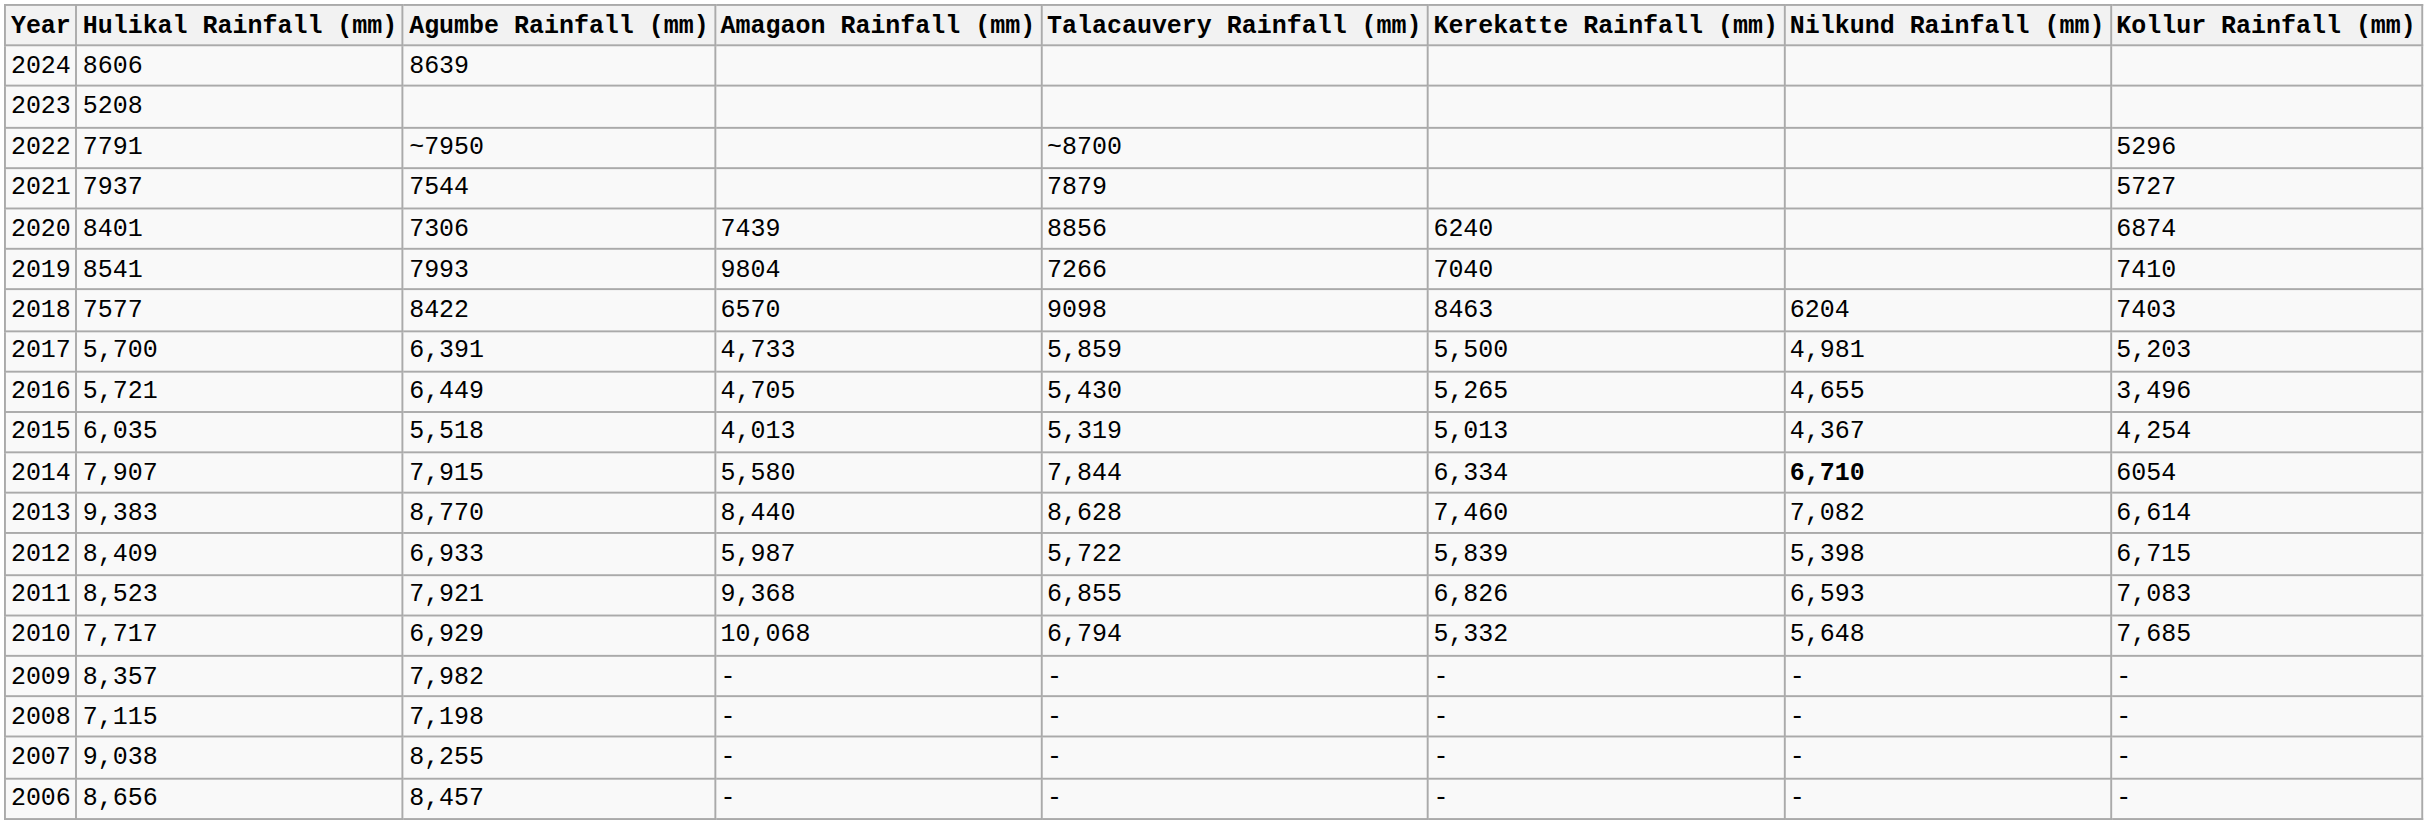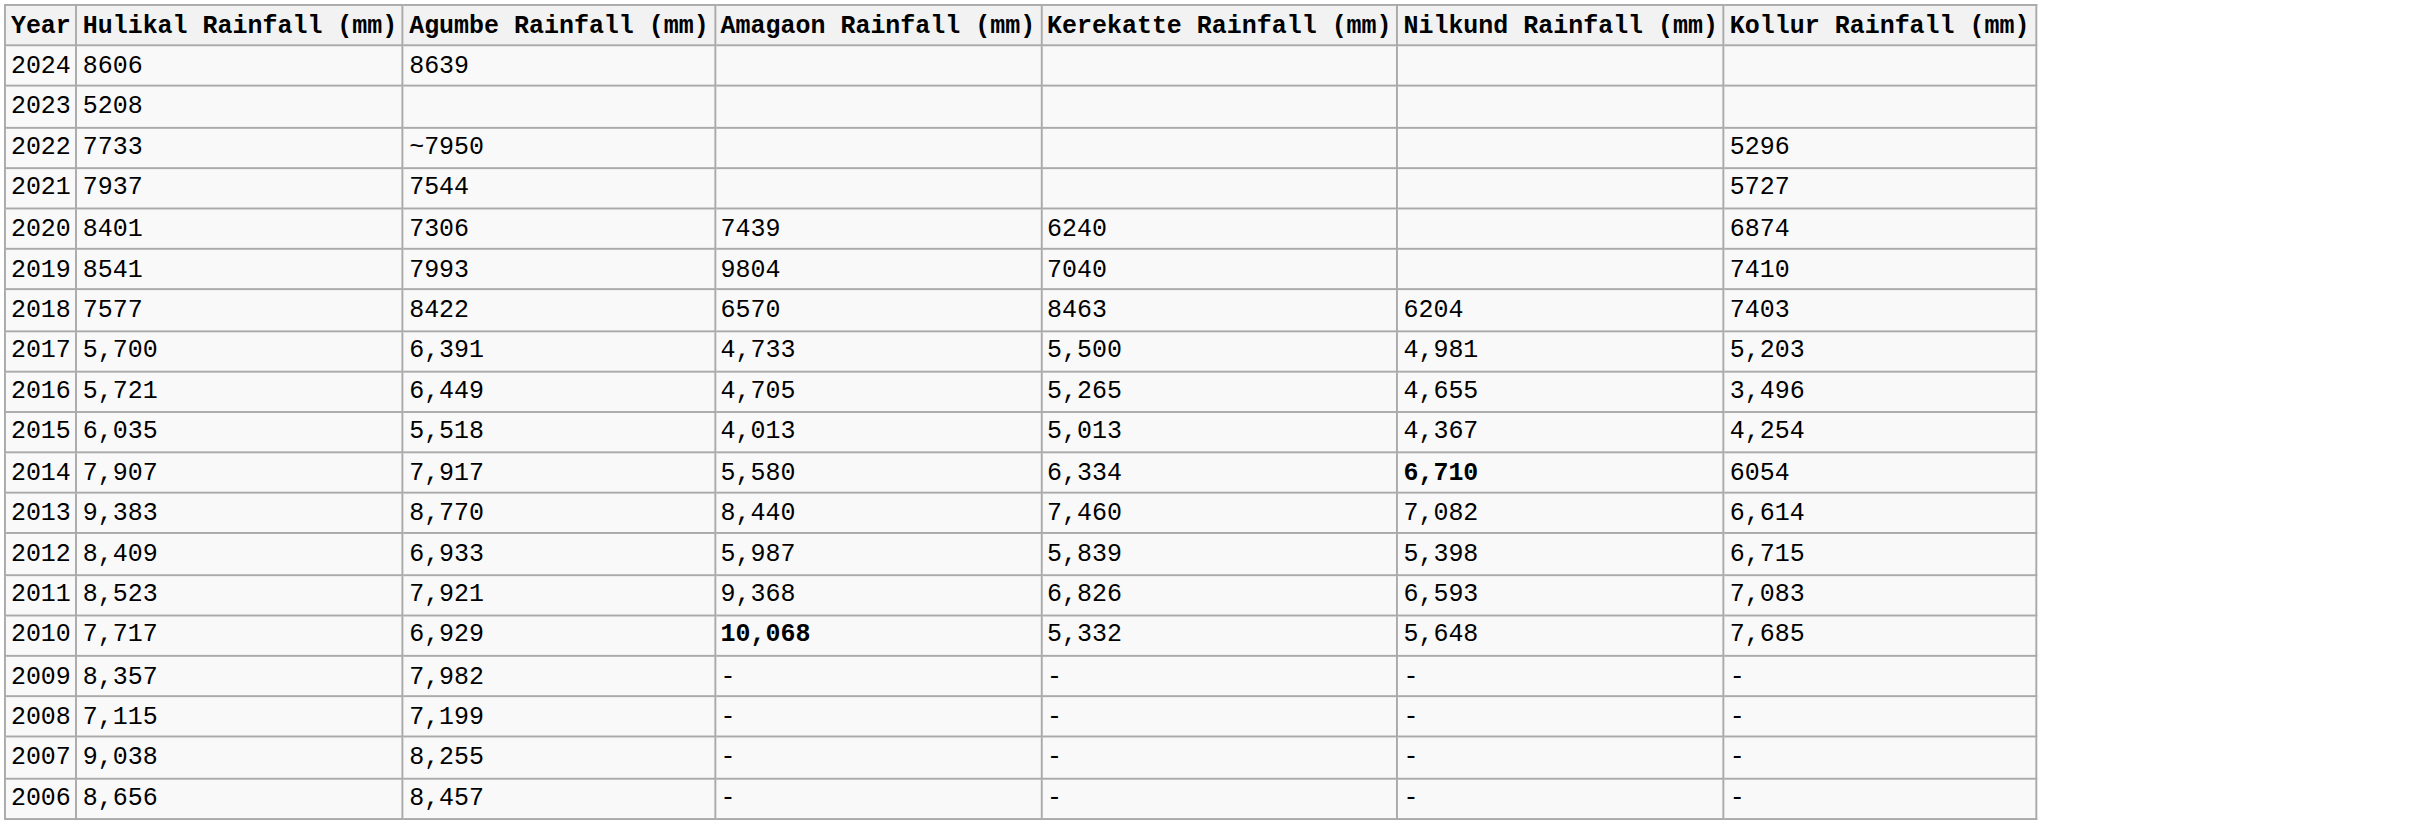- column: Talacauvery Rainfall (mm) | ~8700 | 7879 | 8856 | 7266 | 9098 | 5,859 | 5,430 | 5,319 | 7,844 | 8,628 | 5,722 | 6,855 | 6,794 | - | - | - | -
2022 | Hulikal Rainfall (mm): 7791 -> 7733
2014 | Agumbe Rainfall (mm): 7,915 -> 7,917
2010 | Amagaon Rainfall (mm): normal -> bold
2008 | Agumbe Rainfall (mm): 7,198 -> 7,199
